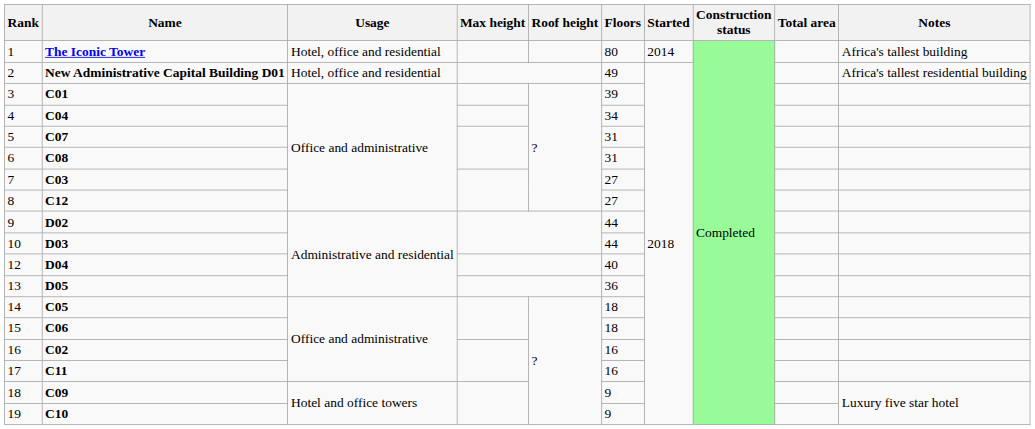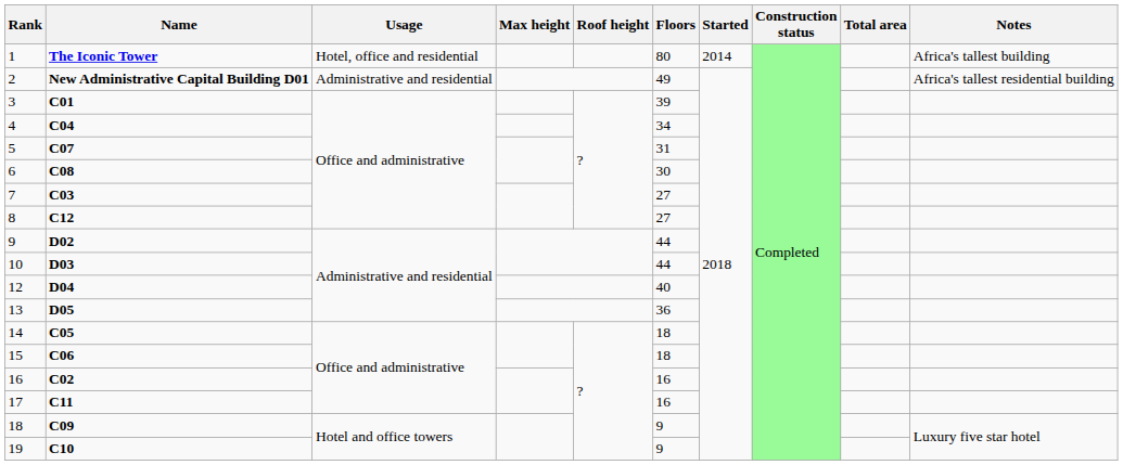2 | Usage: Hotel, office and residential -> Administrative and residential
6 | Floors: 31 -> 30
